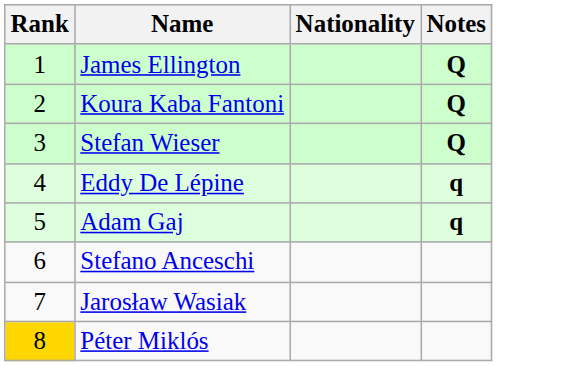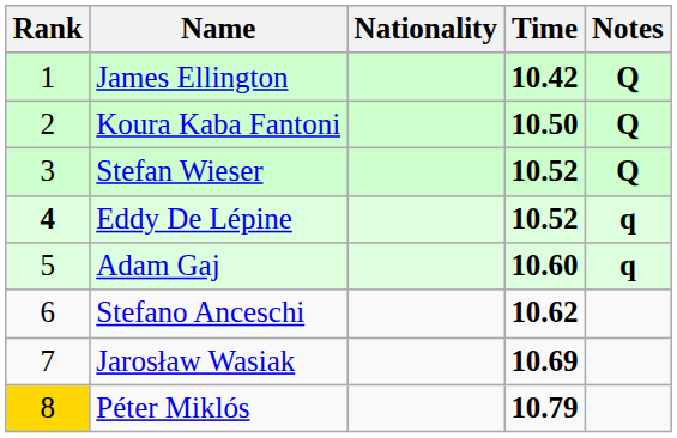+ column: Time | 10.42 | 10.50 | 10.52 | 10.52 | 10.60 | 10.62 | 10.69 | 10.79
Eddy De Lépine | Rank: normal -> bold
